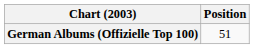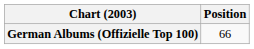German Albums (Offizielle Top 100) | Position: 51 -> 66
